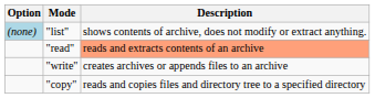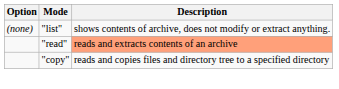"list" | Option: lightblue background -> no background
- row: "write" | creates archives or appends files to an archive
